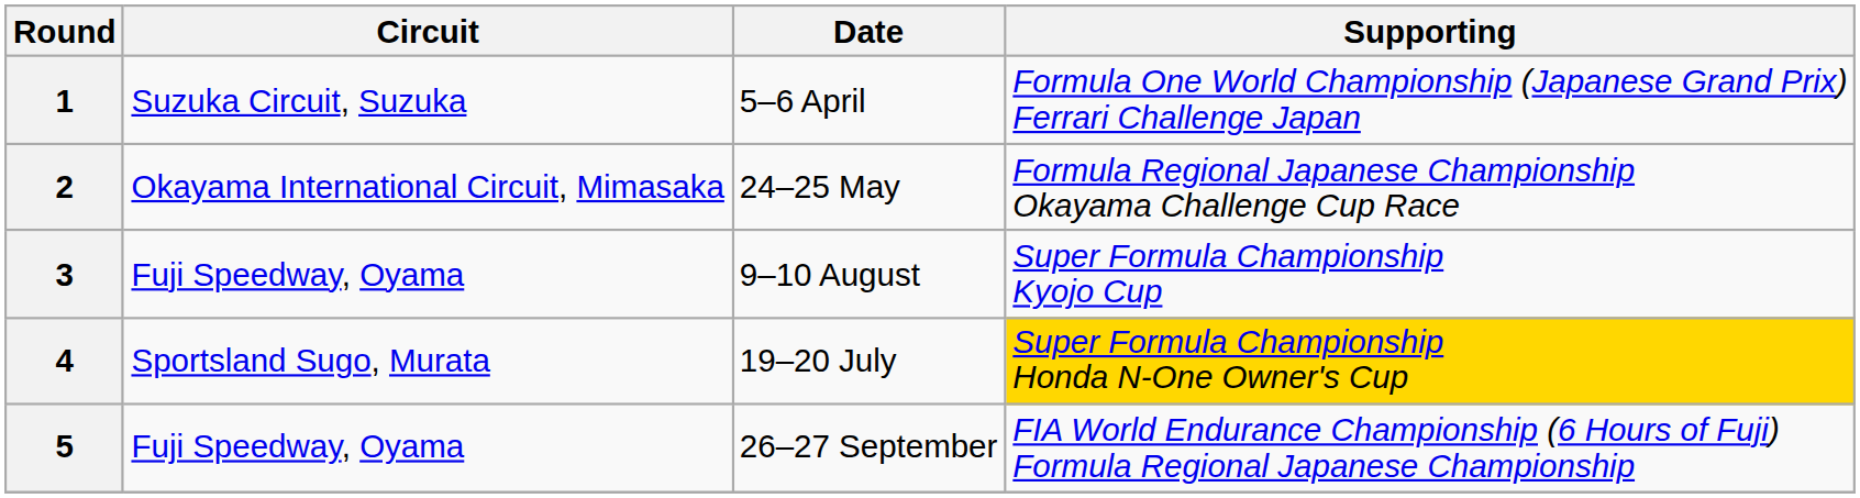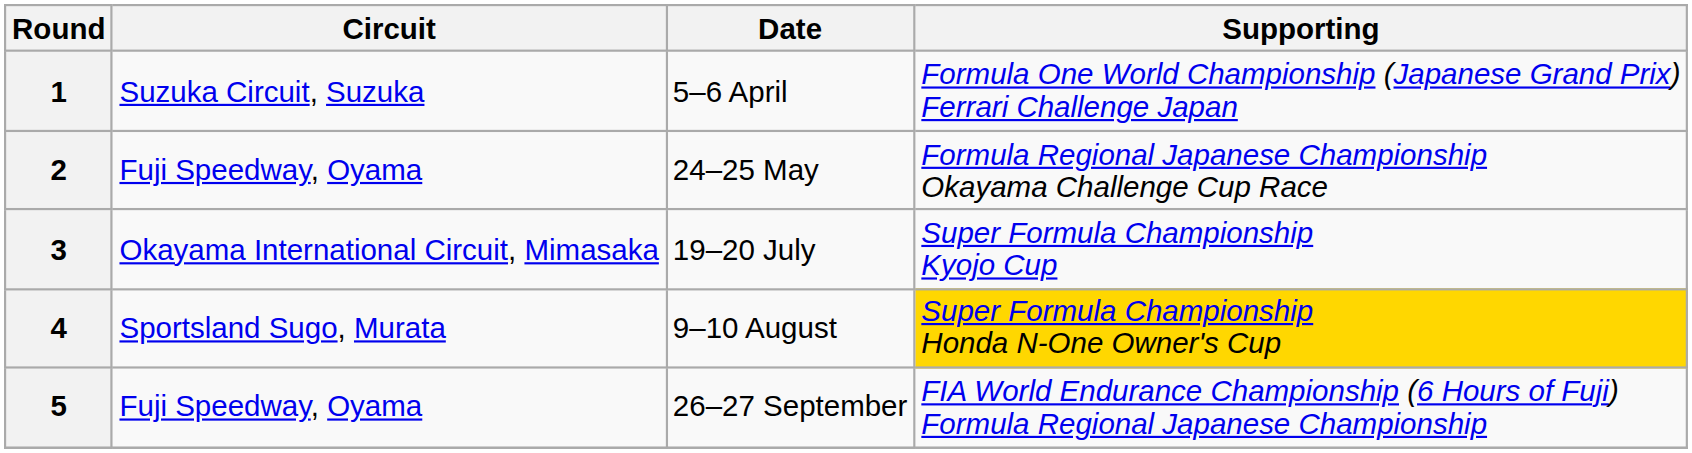2 | Circuit: Okayama International Circuit, Mimasaka -> Fuji Speedway, Oyama
3 | Circuit: Fuji Speedway, Oyama -> Okayama International Circuit, Mimasaka
3 | Date: 9–10 August -> 19–20 July
4 | Date: 19–20 July -> 9–10 August
